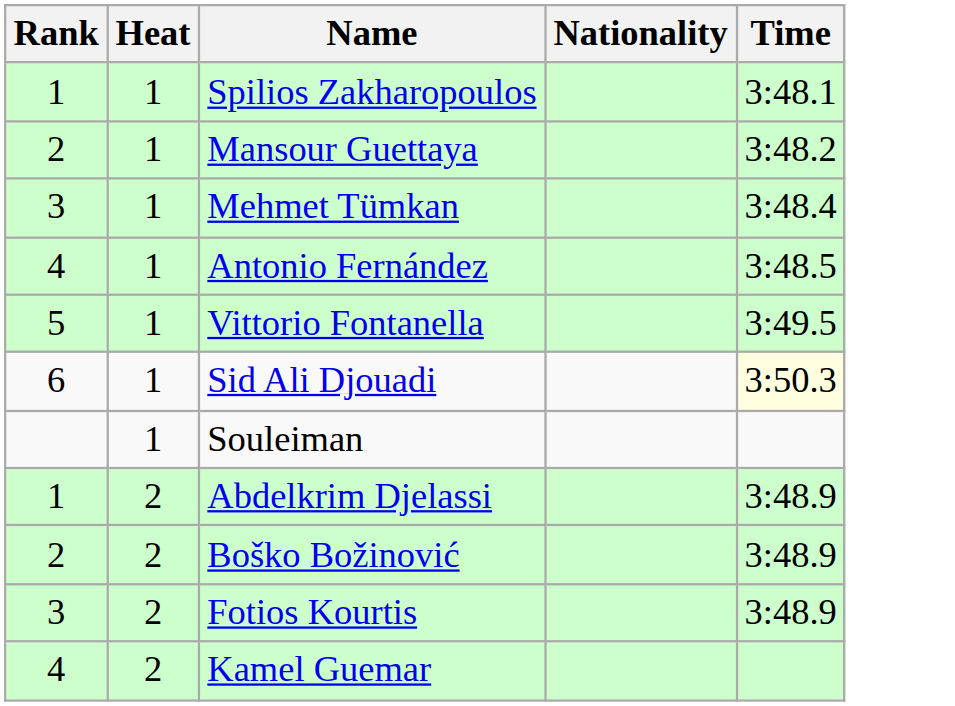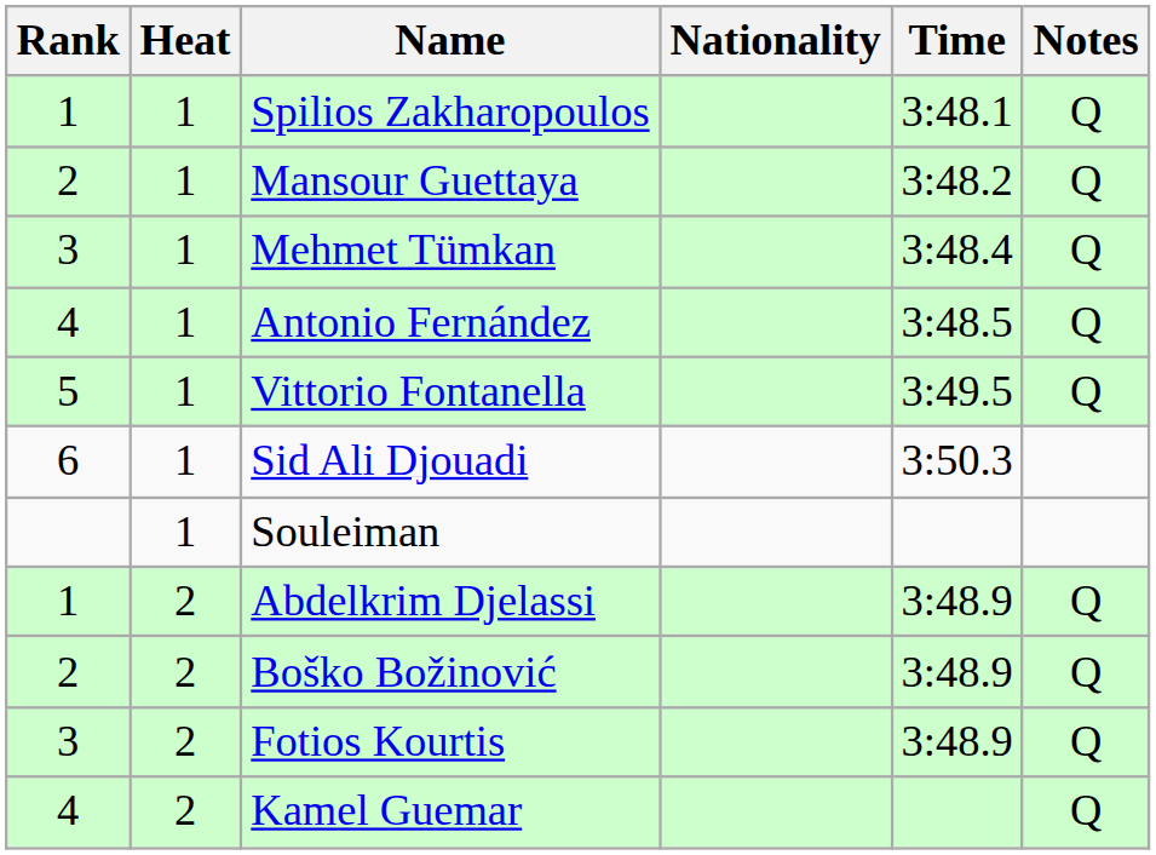+ column: Notes | Q | Q | Q | Q | Q | Q | Q | Q | Q
Sid Ali Djouadi | Time: lightyellow background -> no background
